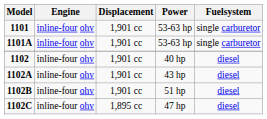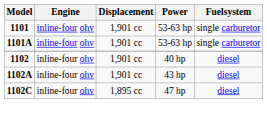- row: 1102B | inline-four ohv | 1,901 cc | 51 hp | diesel
